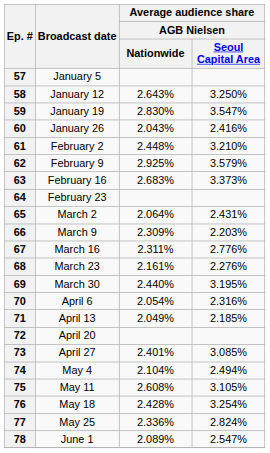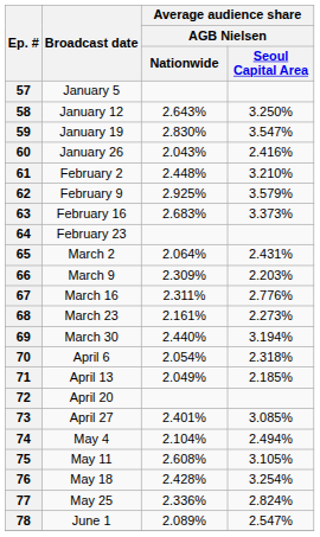68 | Average audience share / AGB Nielsen / Seoul Capital Area: 2.276% -> 2.273%
69 | Average audience share / AGB Nielsen / Seoul Capital Area: 3.195% -> 3.194%
70 | Average audience share / AGB Nielsen / Seoul Capital Area: 2.316% -> 2.318%
